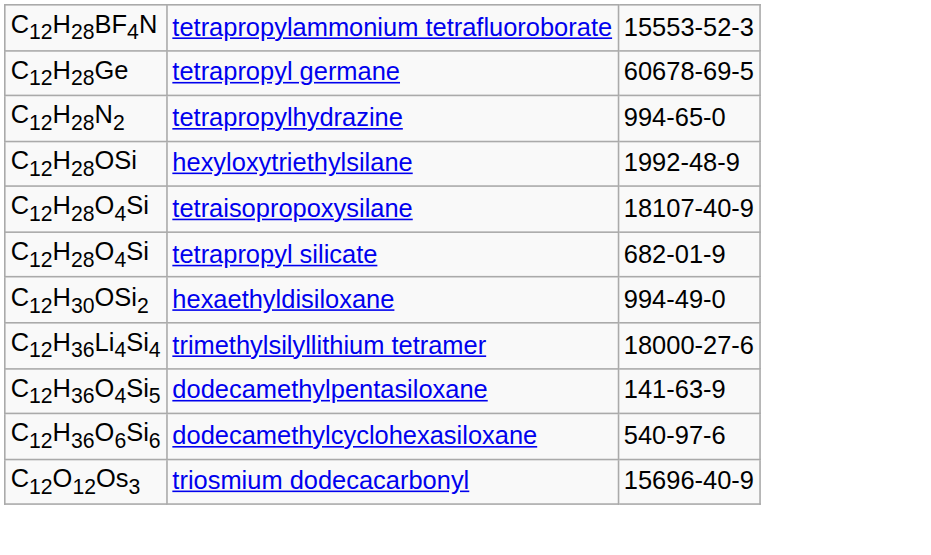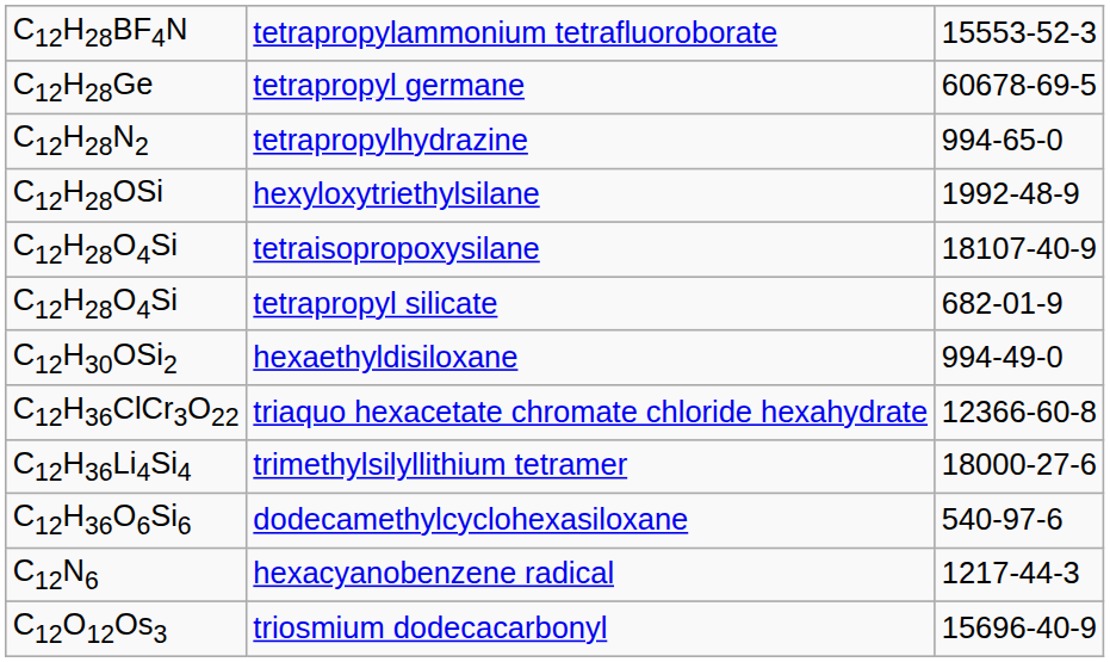+ row: C12H36ClCr3O22 | triaquo hexacetate chromate chloride hexahydrate | 12366-60-8
- row: C12H36O4Si5 | dodecamethylpentasiloxane | 141-63-9
+ row: C12N6 | hexacyanobenzene radical | 1217-44-3
